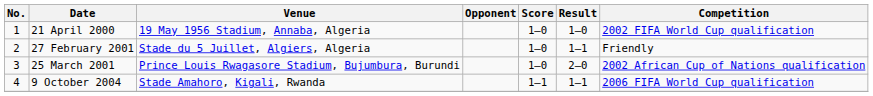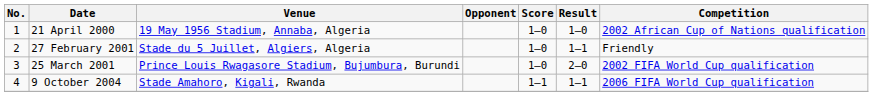21 April 2000 | Competition: 2002 FIFA World Cup qualification -> 2002 African Cup of Nations qualification
25 March 2001 | Competition: 2002 African Cup of Nations qualification -> 2002 FIFA World Cup qualification
